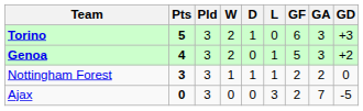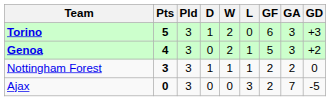columns swapped: W <-> D
